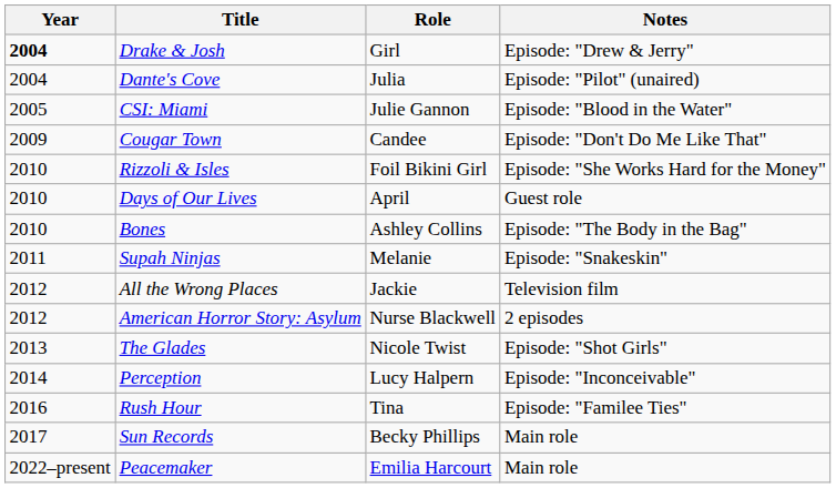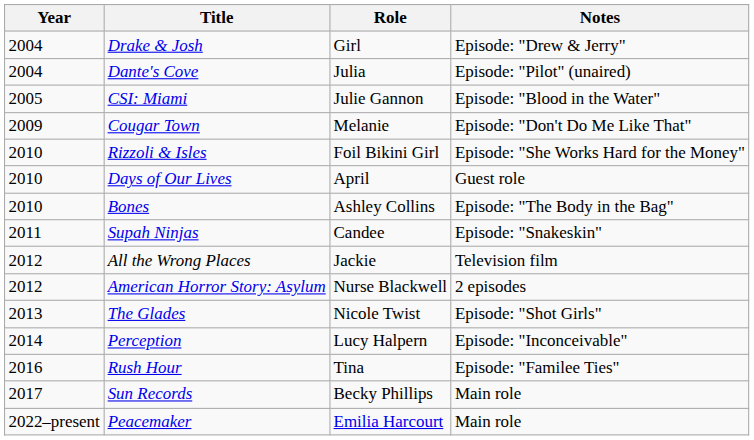Drake & Josh | Year: bold -> normal
Cougar Town | Role: Candee -> Melanie
Supah Ninjas | Role: Melanie -> Candee
